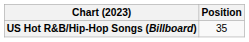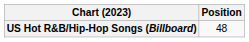US Hot R&B/Hip-Hop Songs (Billboard) | Position: 35 -> 48
